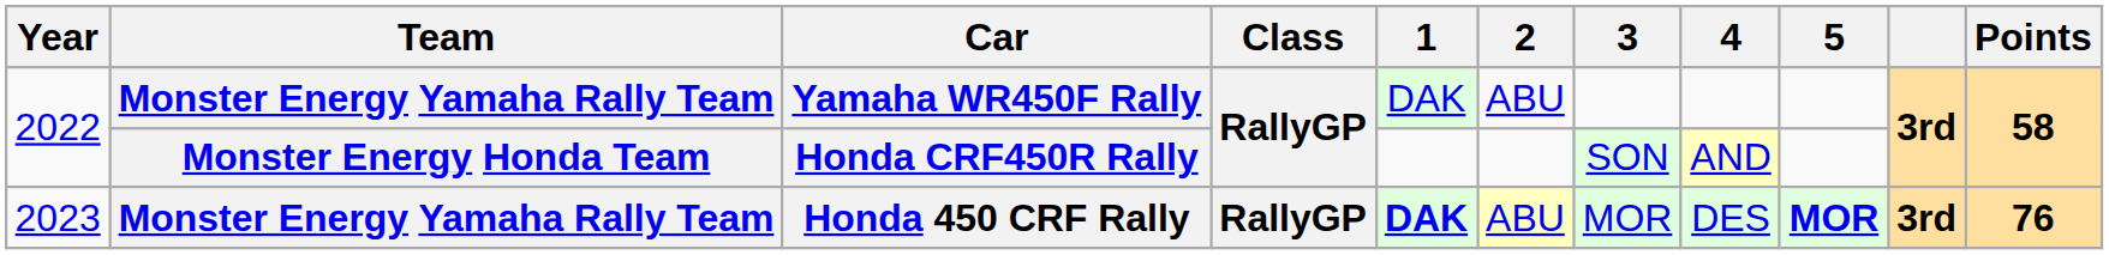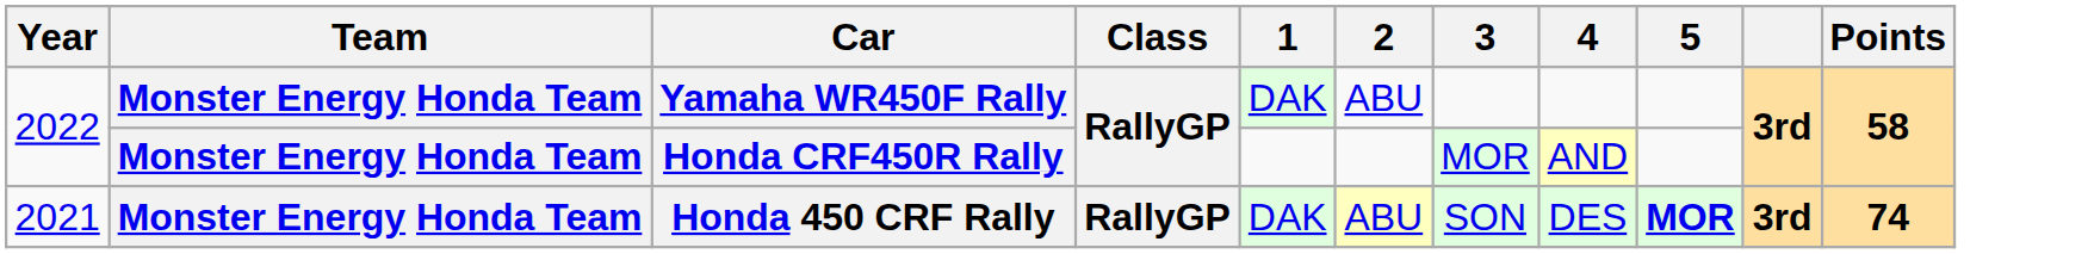Yamaha WR450F Rally | Team: Monster Energy Yamaha Rally Team -> Monster Energy Honda Team
Honda CRF450R Rally | 3: SON -> MOR
Honda 450 CRF Rally | Year: 2023 -> 2021
Honda 450 CRF Rally | Team: Monster Energy Yamaha Rally Team -> Monster Energy Honda Team
Honda 450 CRF Rally | 1: bold -> normal
Honda 450 CRF Rally | 3: MOR -> SON
Honda 450 CRF Rally | Points: 76 -> 74
